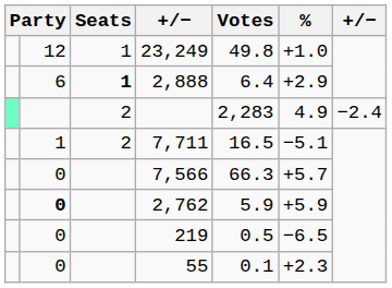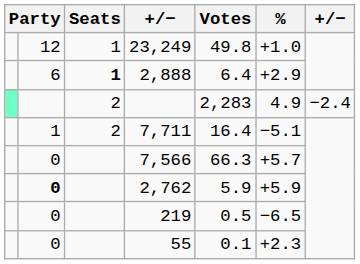7,711 | Votes: 16.5 -> 16.4
